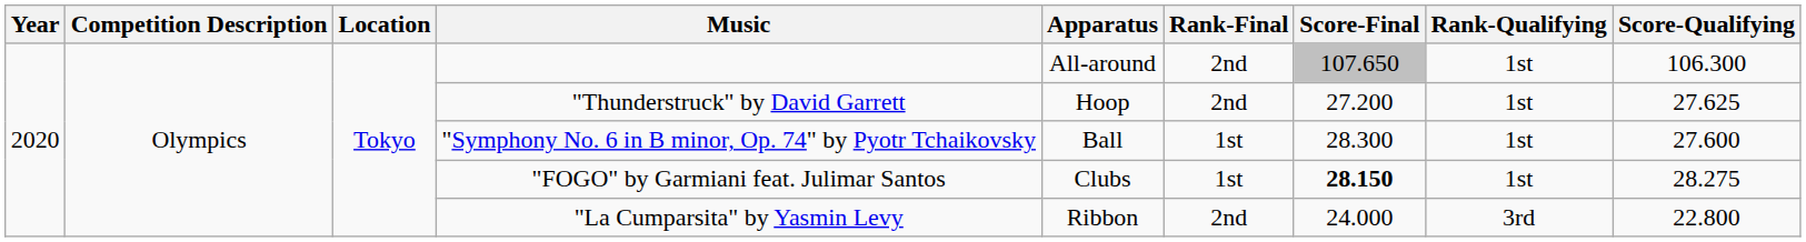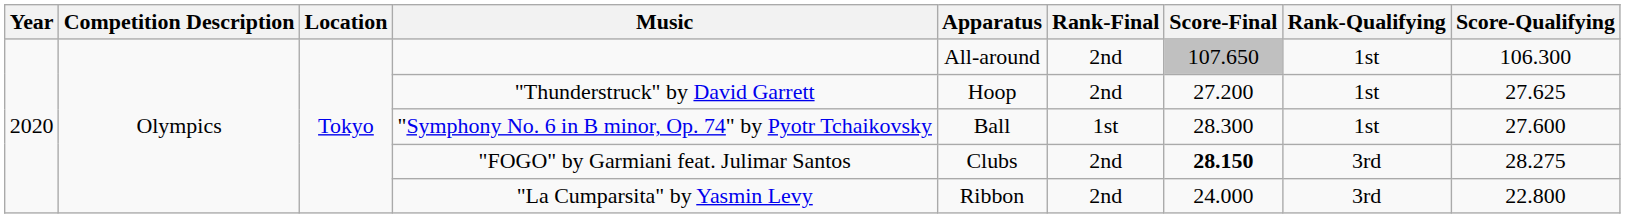"FOGO" by Garmiani feat. Julimar Santos | Rank-Final: 1st -> 2nd
"FOGO" by Garmiani feat. Julimar Santos | Rank-Qualifying: 1st -> 3rd
